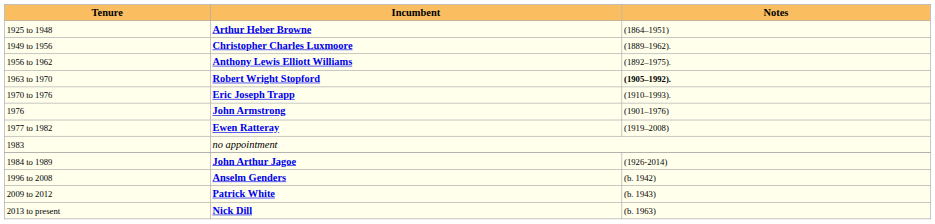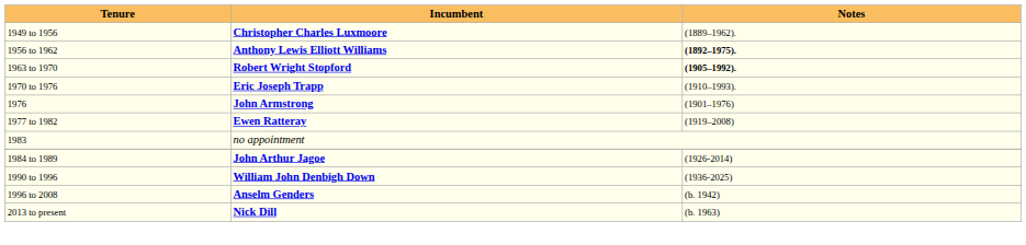- row: 1925 to 1948 | Arthur Heber Browne | (1864–1951)
1956 to 1962 | Notes: normal -> bold
+ row: 1990 to 1996 | William John Denbigh Down | (1936-2025)
- row: 2009 to 2012 | Patrick White | (b. 1943)
